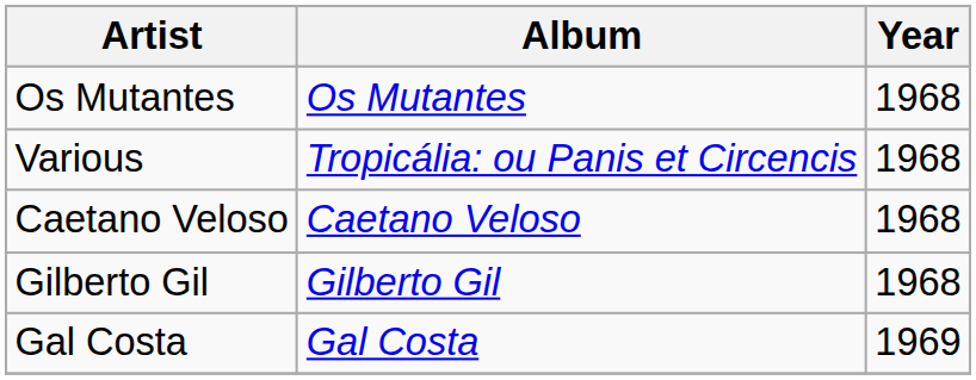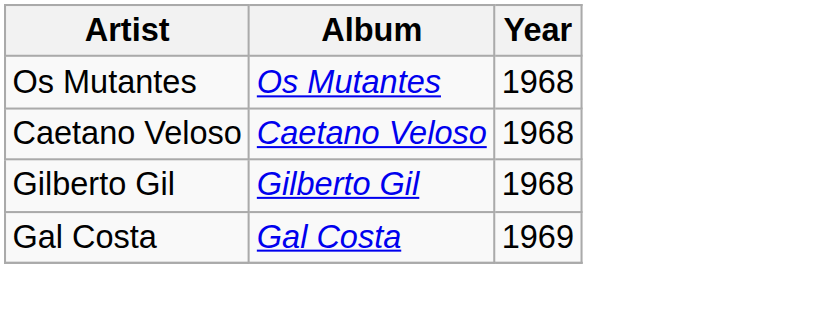- row: Various | Tropicália: ou Panis et Circencis | 1968
